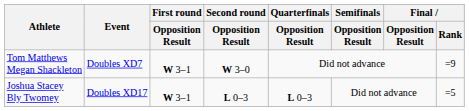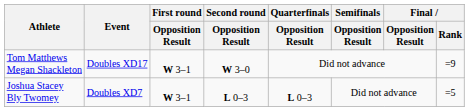Tom Matthews Megan Shackleton | Event: Doubles XD7 -> Doubles XD17
Joshua Stacey Bly Twomey | Event: Doubles XD17 -> Doubles XD7
